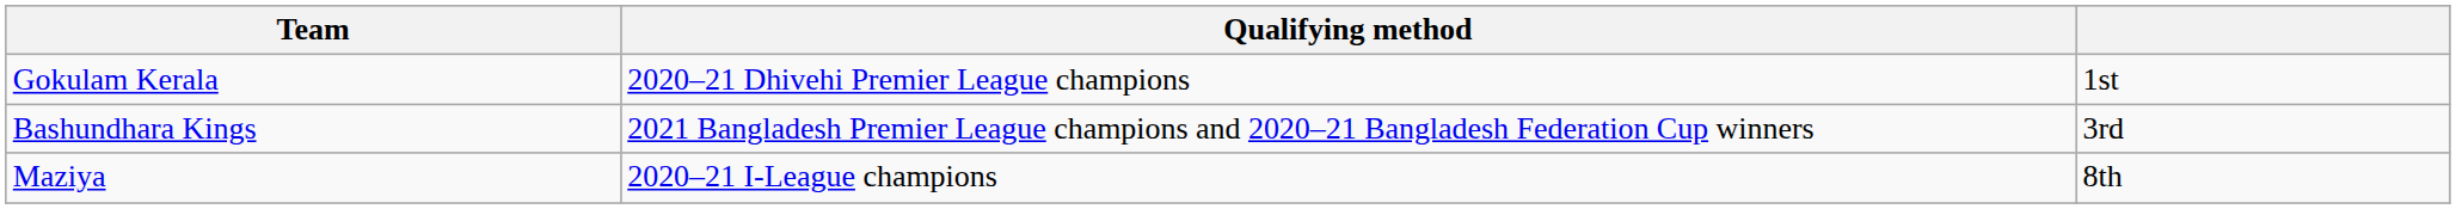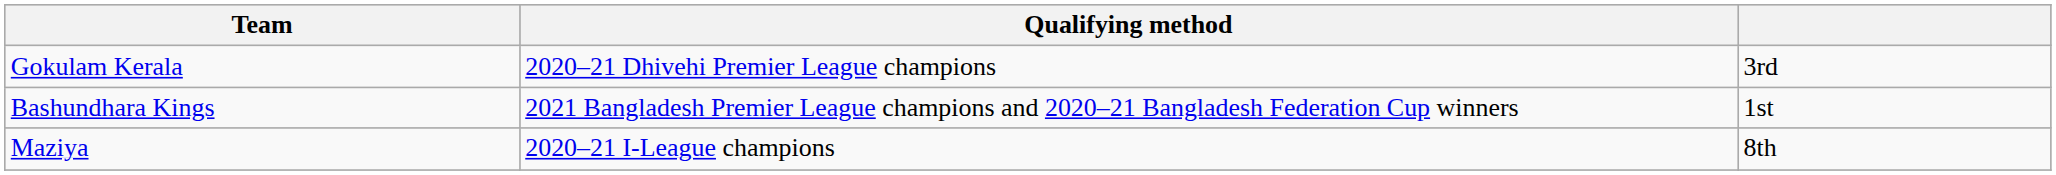Gokulam Kerala | column 3: 1st -> 3rd
Bashundhara Kings | column 3: 3rd -> 1st
